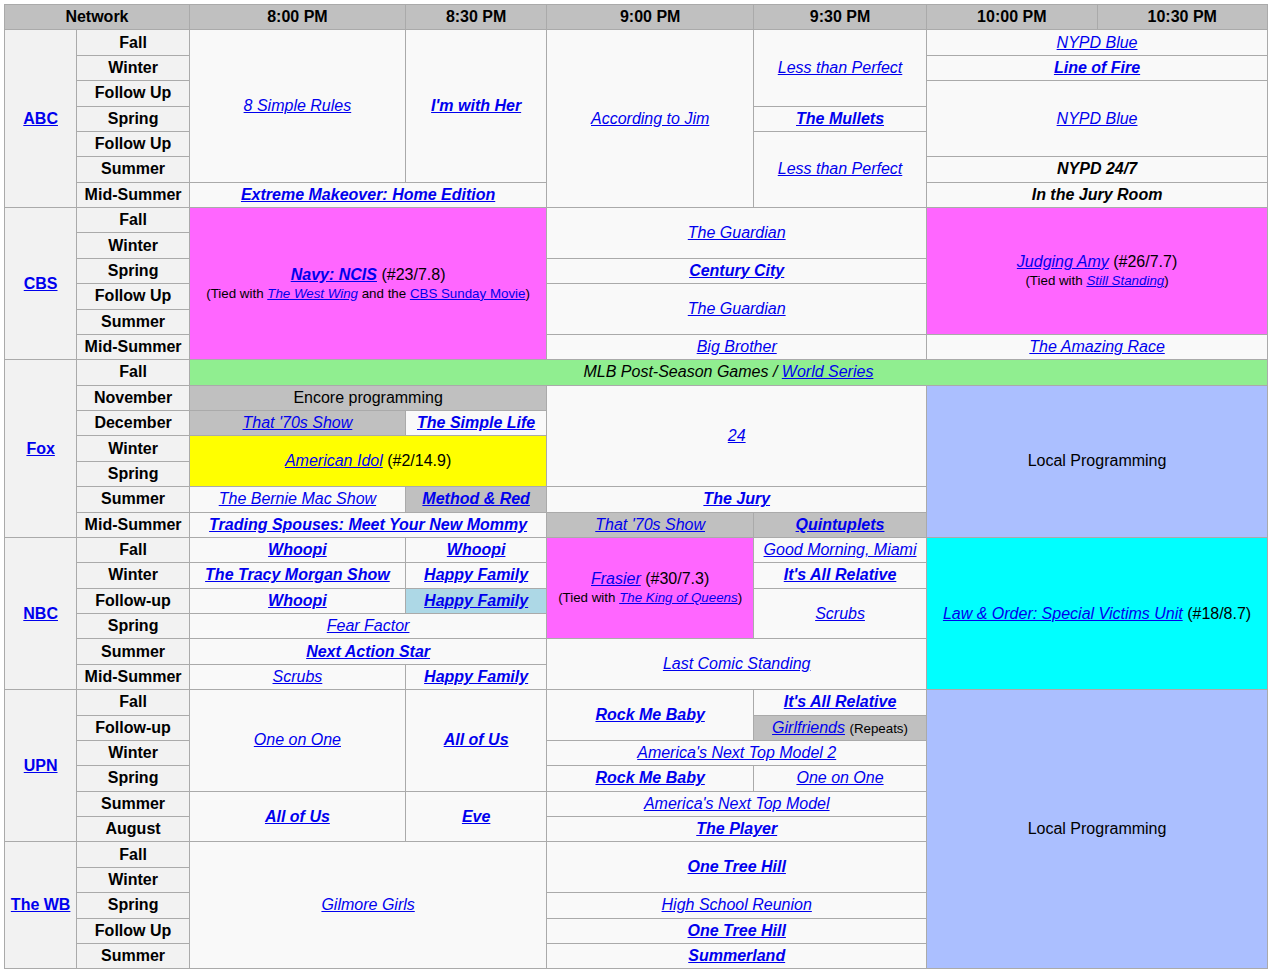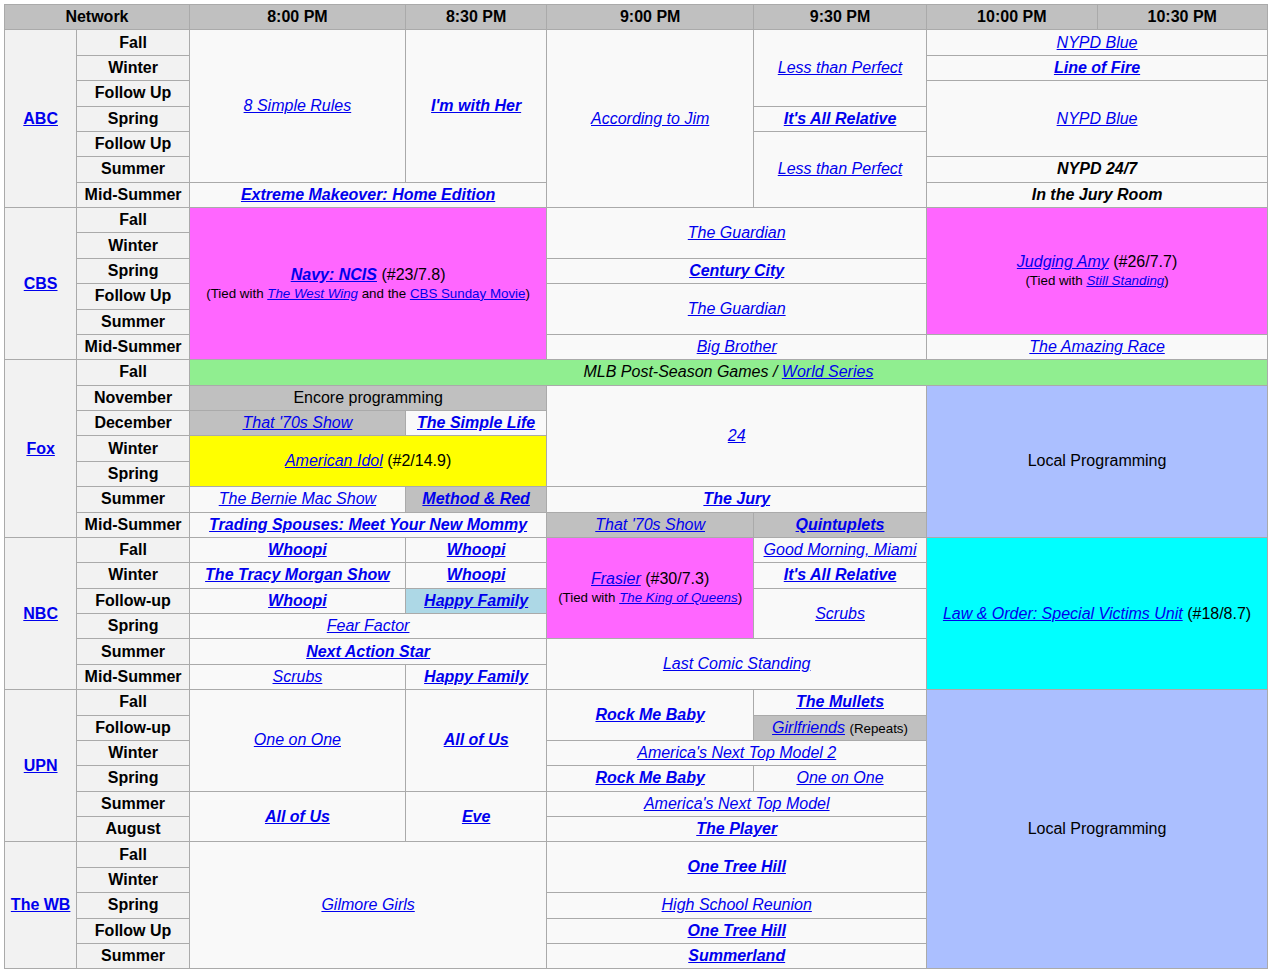Spring / 8 Simple Rules | 9:30 PM: The Mullets -> It's All Relative
The Tracy Morgan Show | 8:30 PM: Happy Family -> Whoopi
Fall / One on One | 9:30 PM: It's All Relative -> The Mullets
